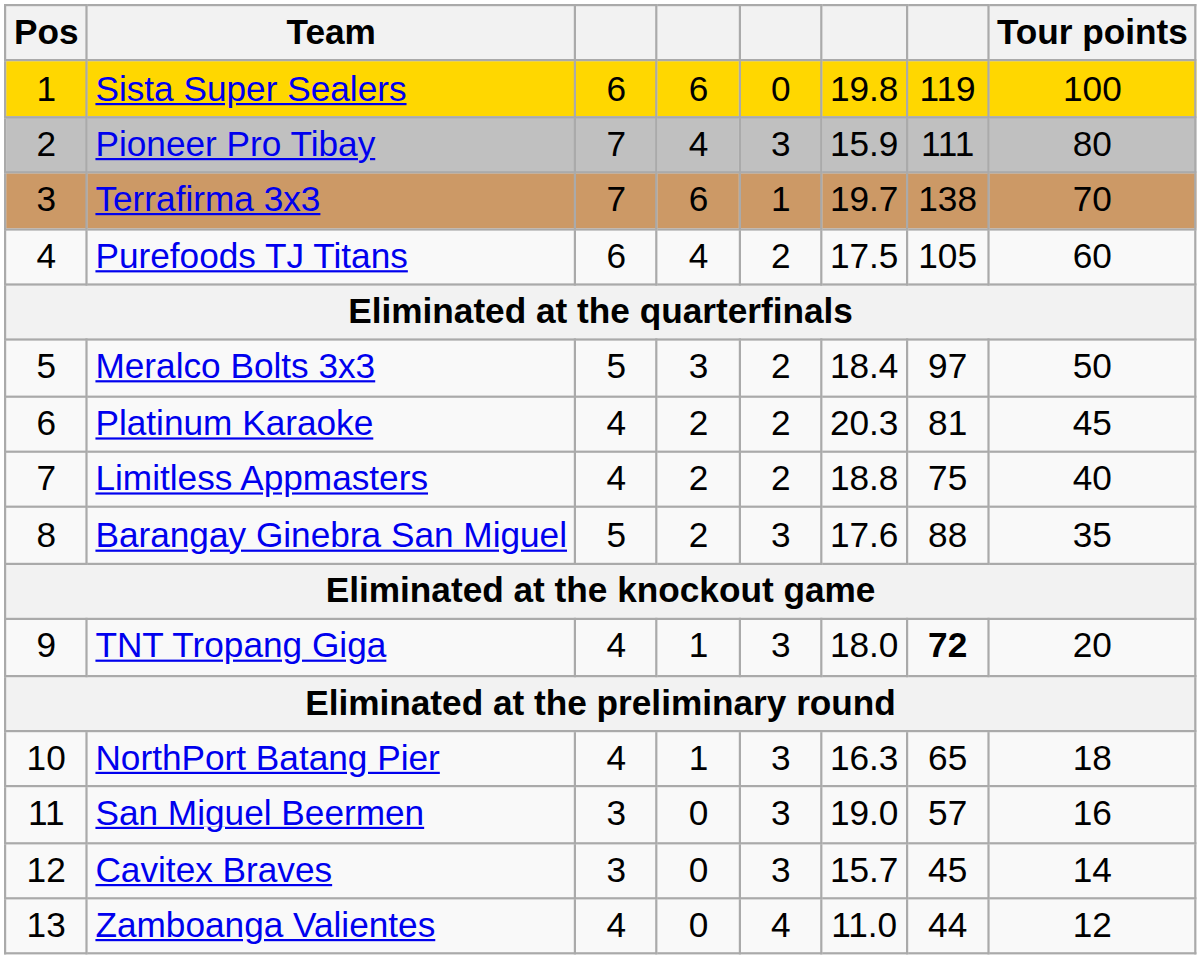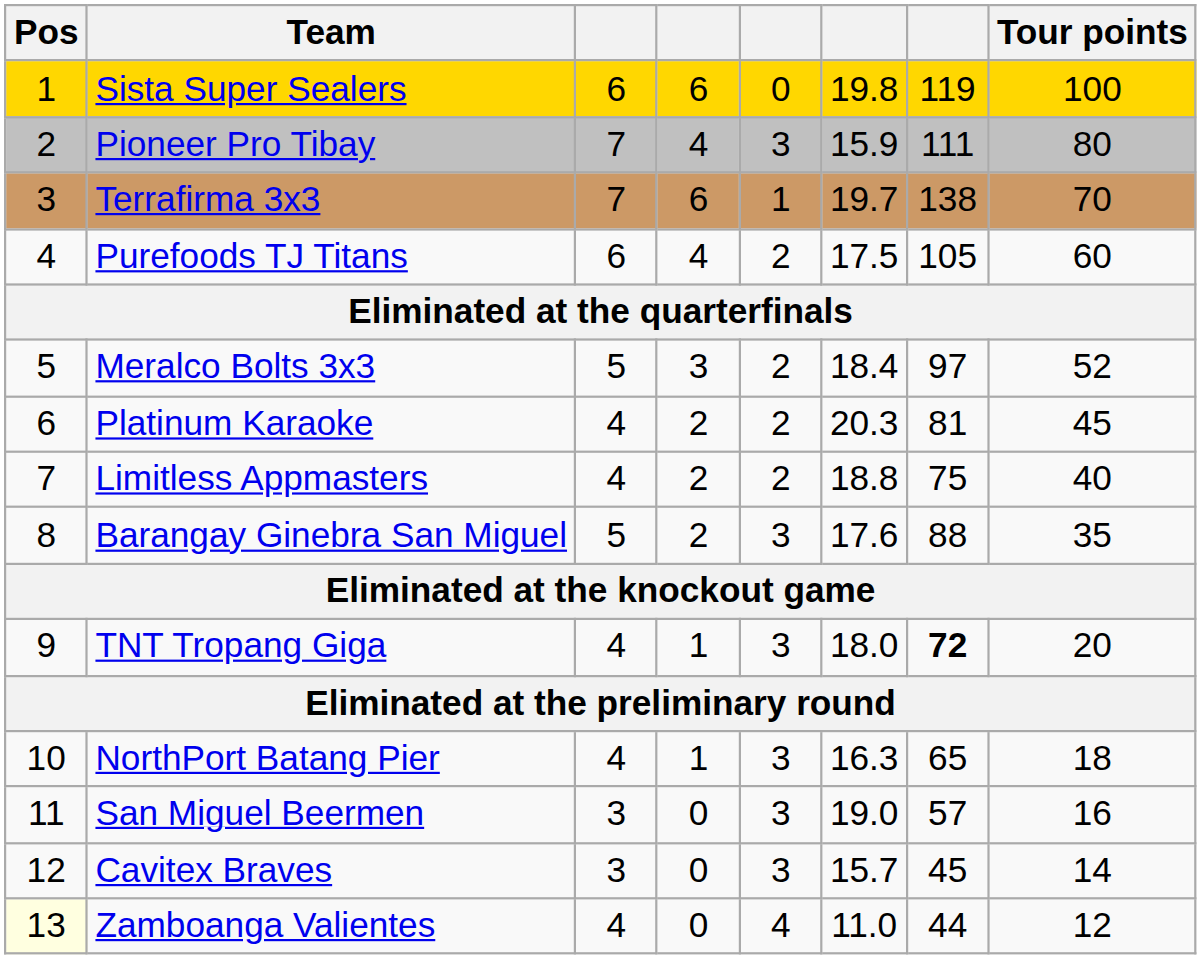Meralco Bolts 3x3 | Tour points: 50 -> 52
Zamboanga Valientes | Pos: no background -> lightyellow background
